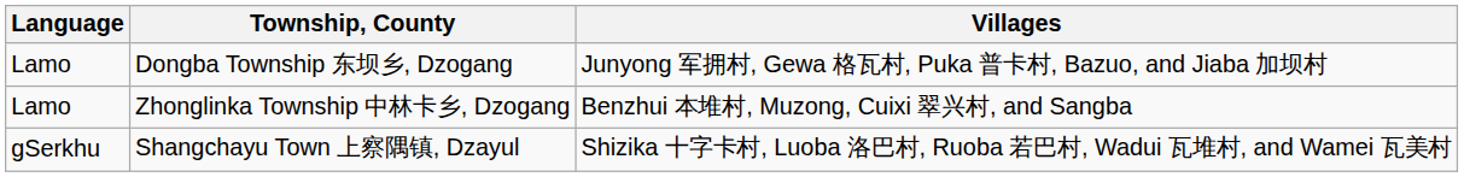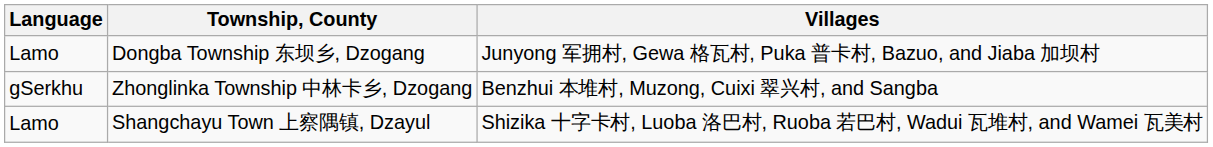Zhonglinka Township 中林卡乡, Dzogang | Language: Lamo -> gSerkhu
Shangchayu Town 上察隅镇, Dzayul | Language: gSerkhu -> Lamo
